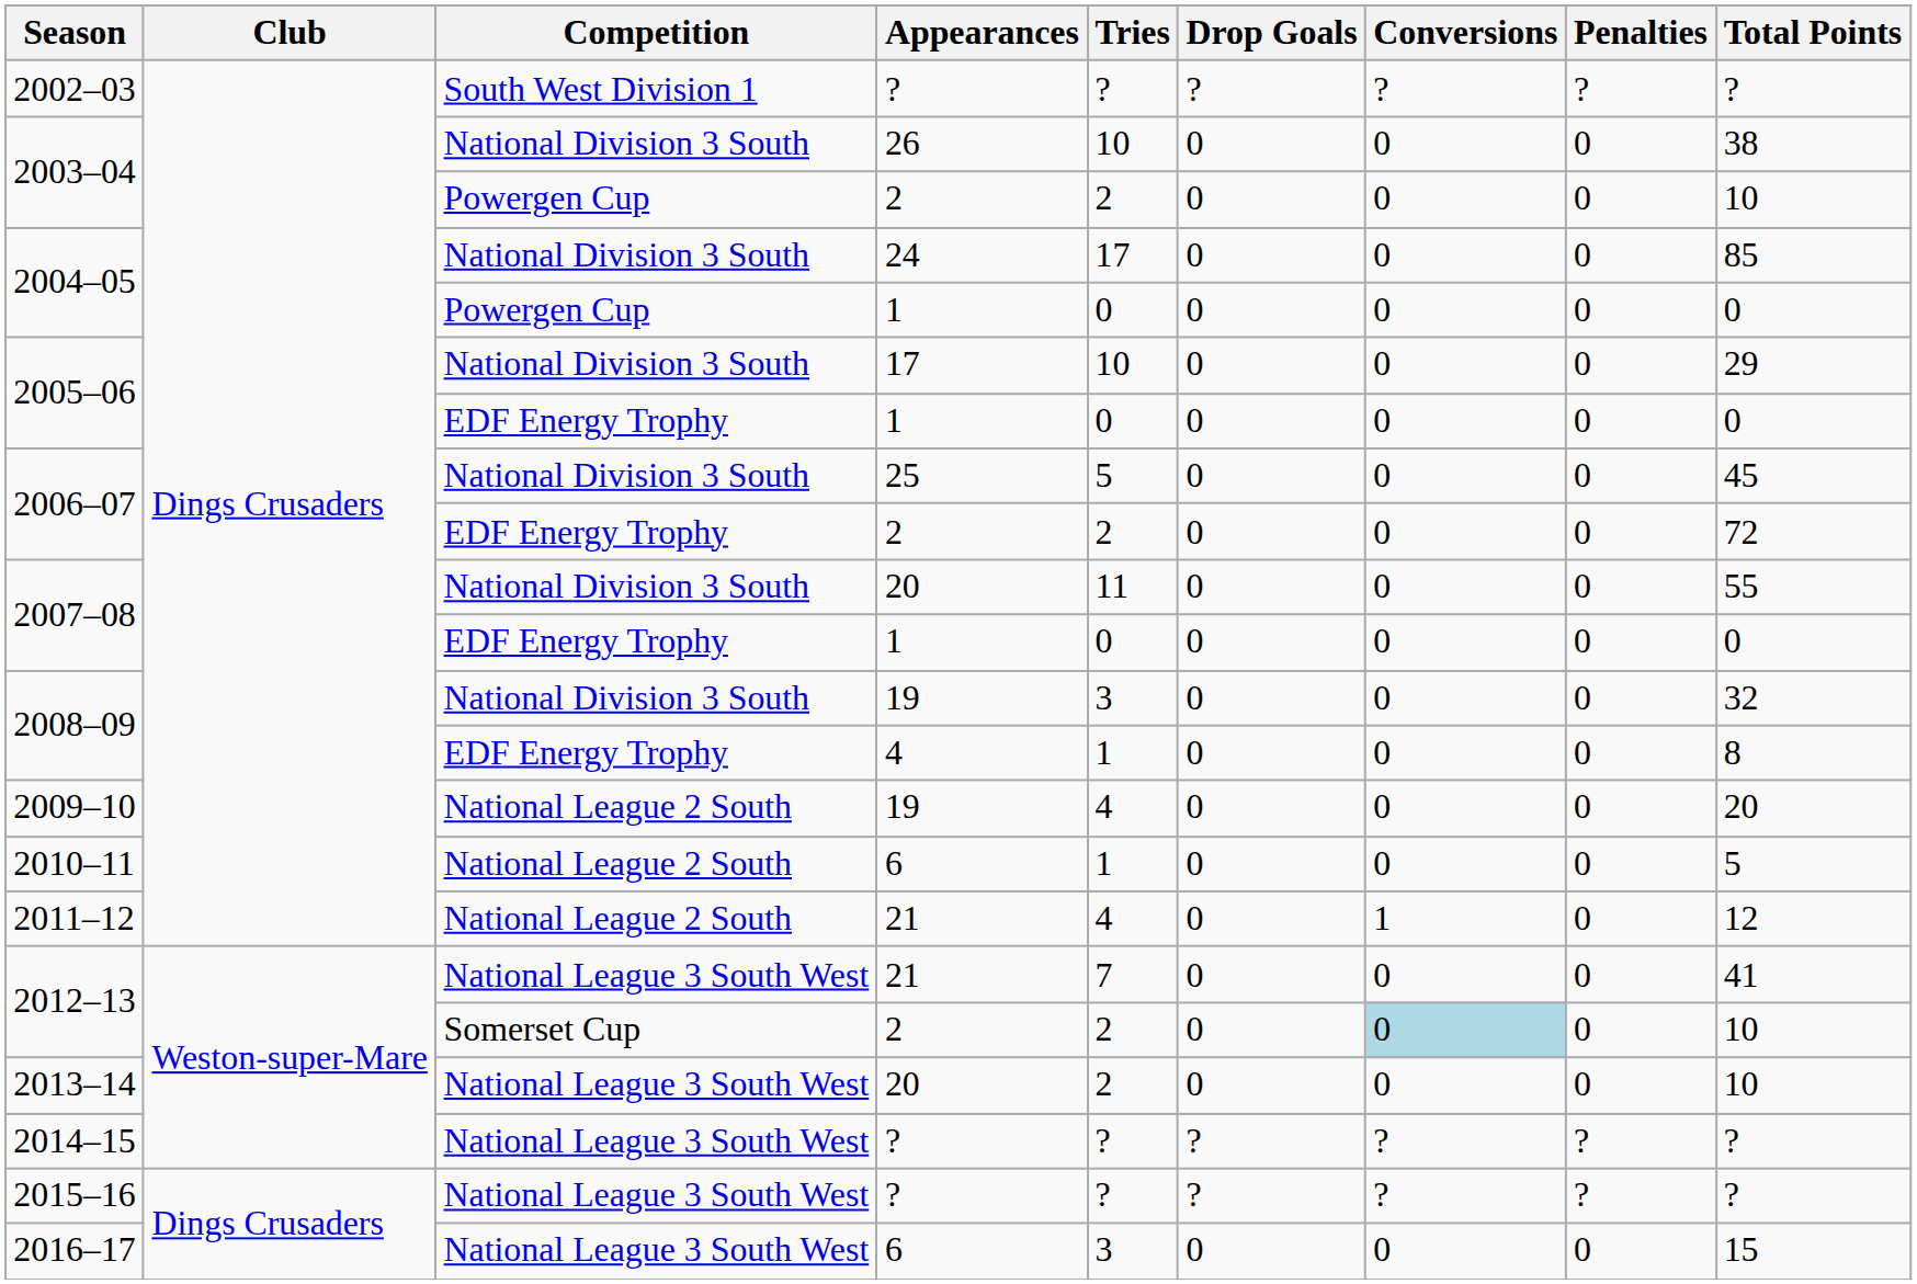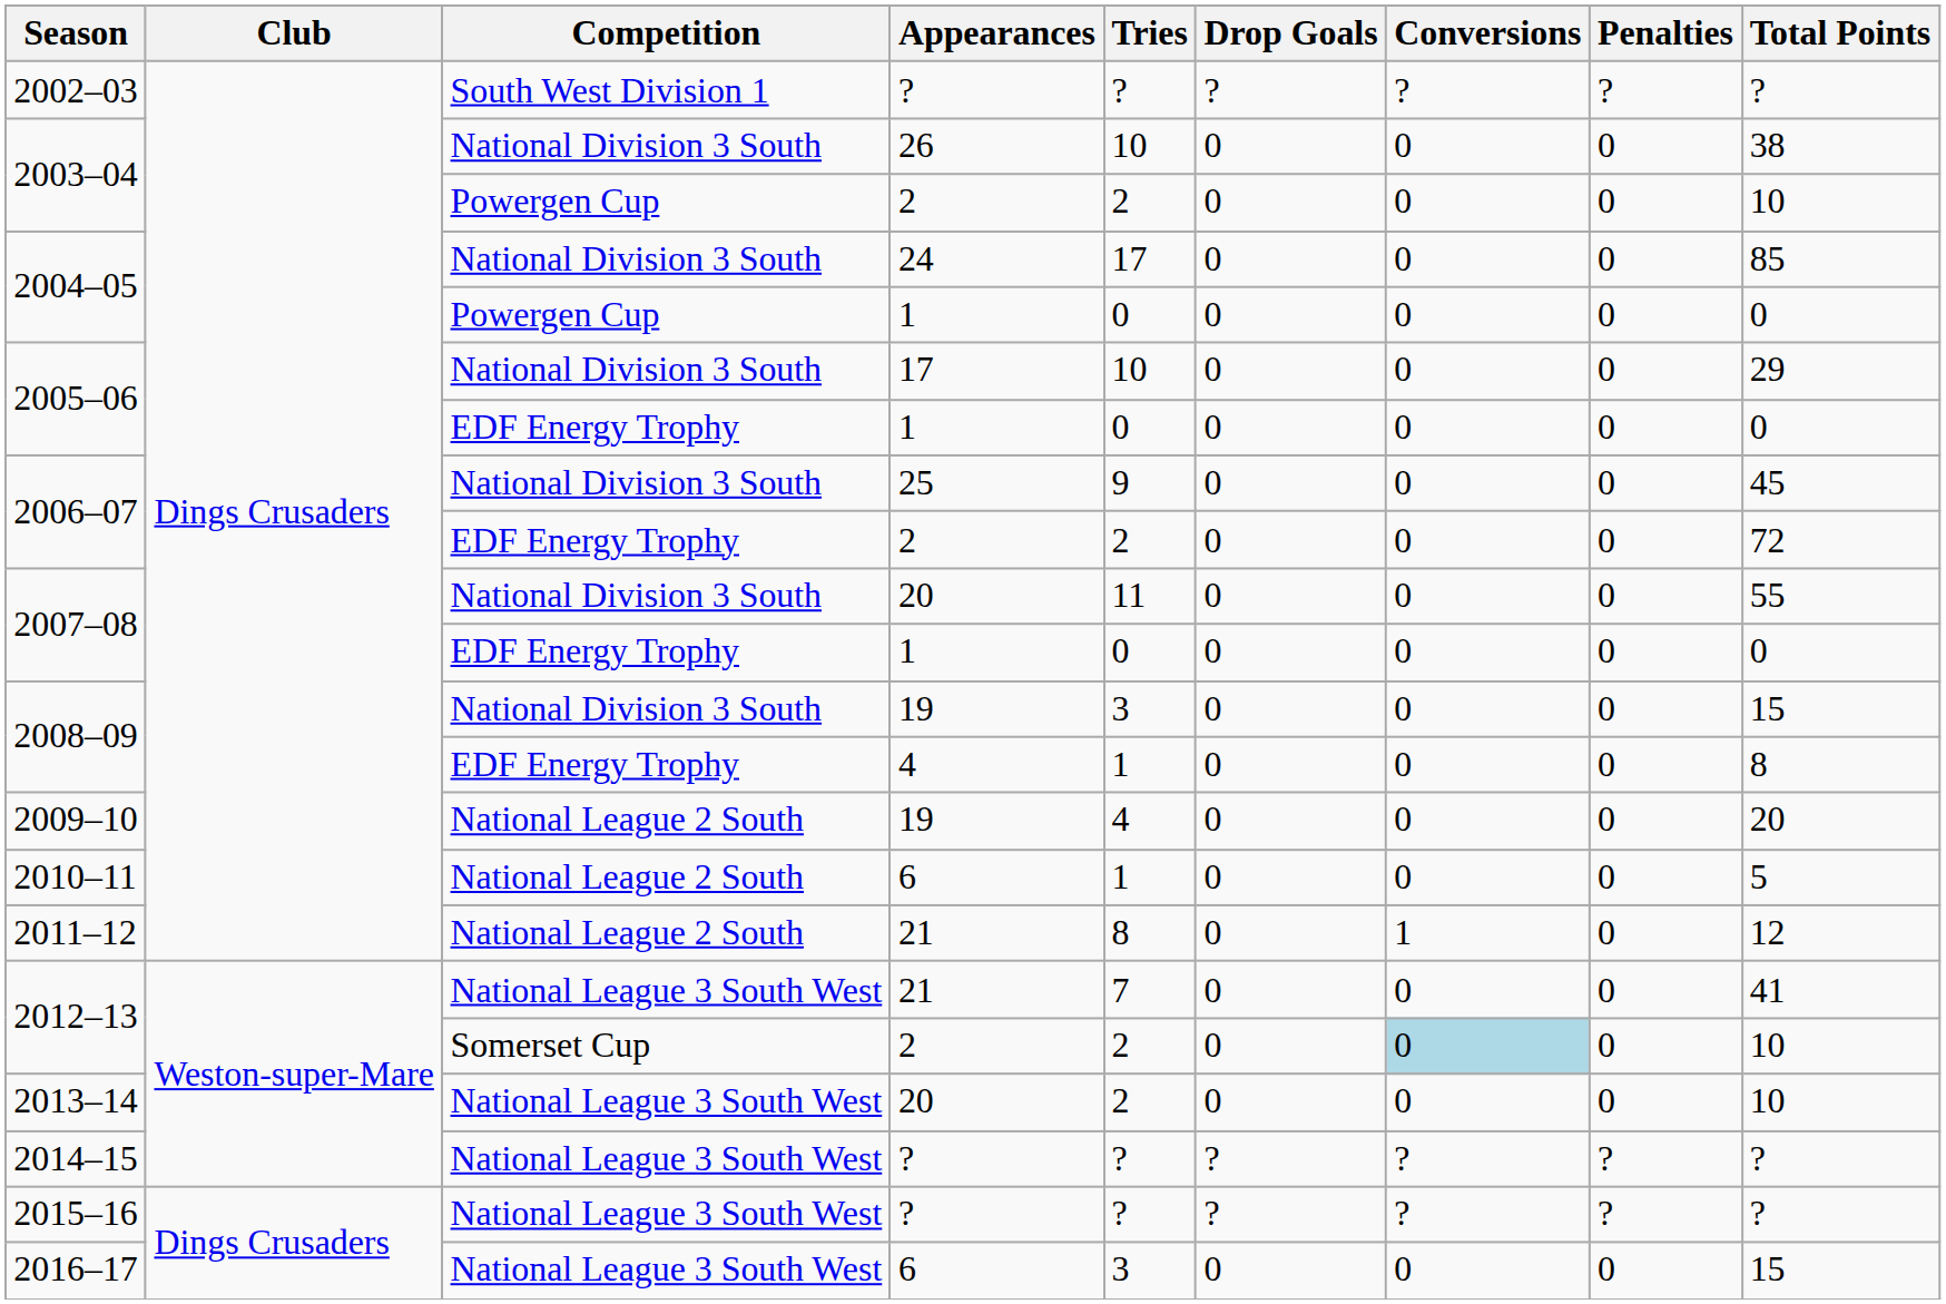2006–07 / 25 | Tries: 5 -> 9
2008–09 / 19 | Total Points: 32 -> 15
2011–12 | Tries: 4 -> 8
